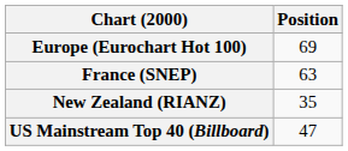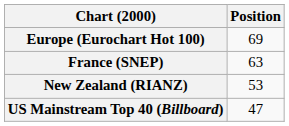New Zealand (RIANZ) | Position: 35 -> 53
